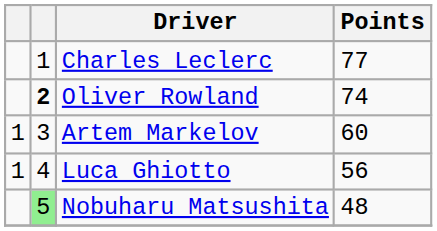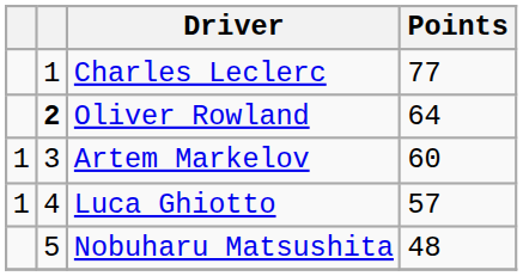Oliver Rowland | Points: 74 -> 64
Luca Ghiotto | Points: 56 -> 57
Nobuharu Matsushita | column 2: lightgreen background -> no background
